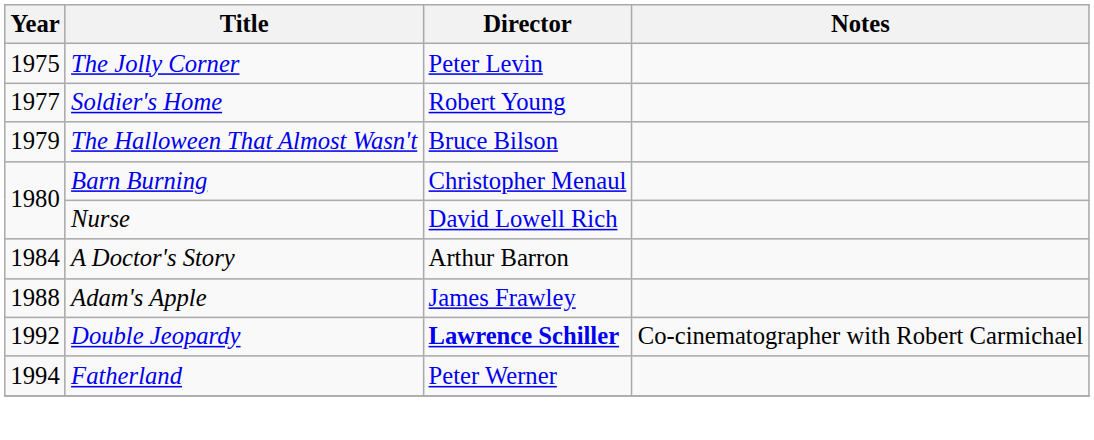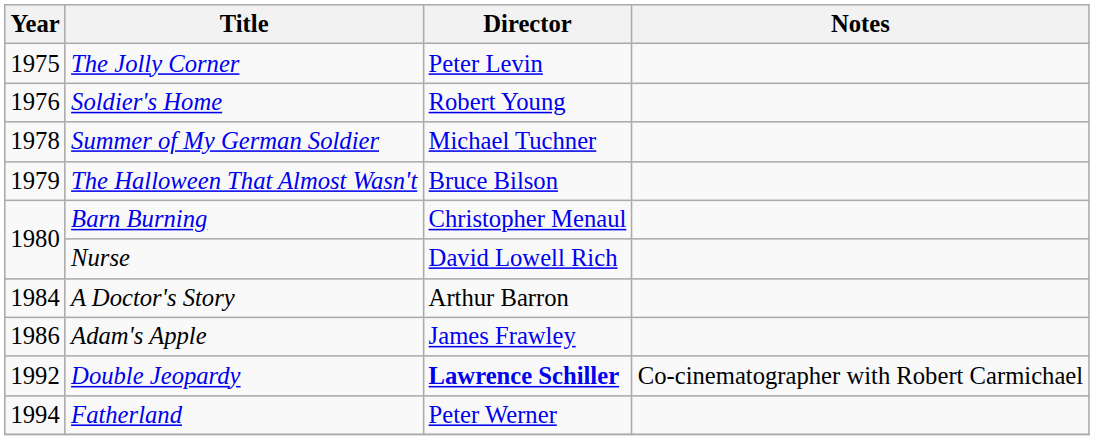Soldier's Home | Year: 1977 -> 1976
+ row: 1978 | Summer of My German Soldier | Michael Tuchner
Adam's Apple | Year: 1988 -> 1986
